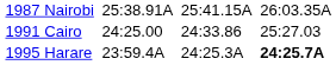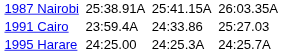1991 Cairo | column 3: 24:25.00 -> 23:59.4A
1995 Harare | column 3: 23:59.4A -> 24:25.00
1995 Harare | column 7: bold -> normal
